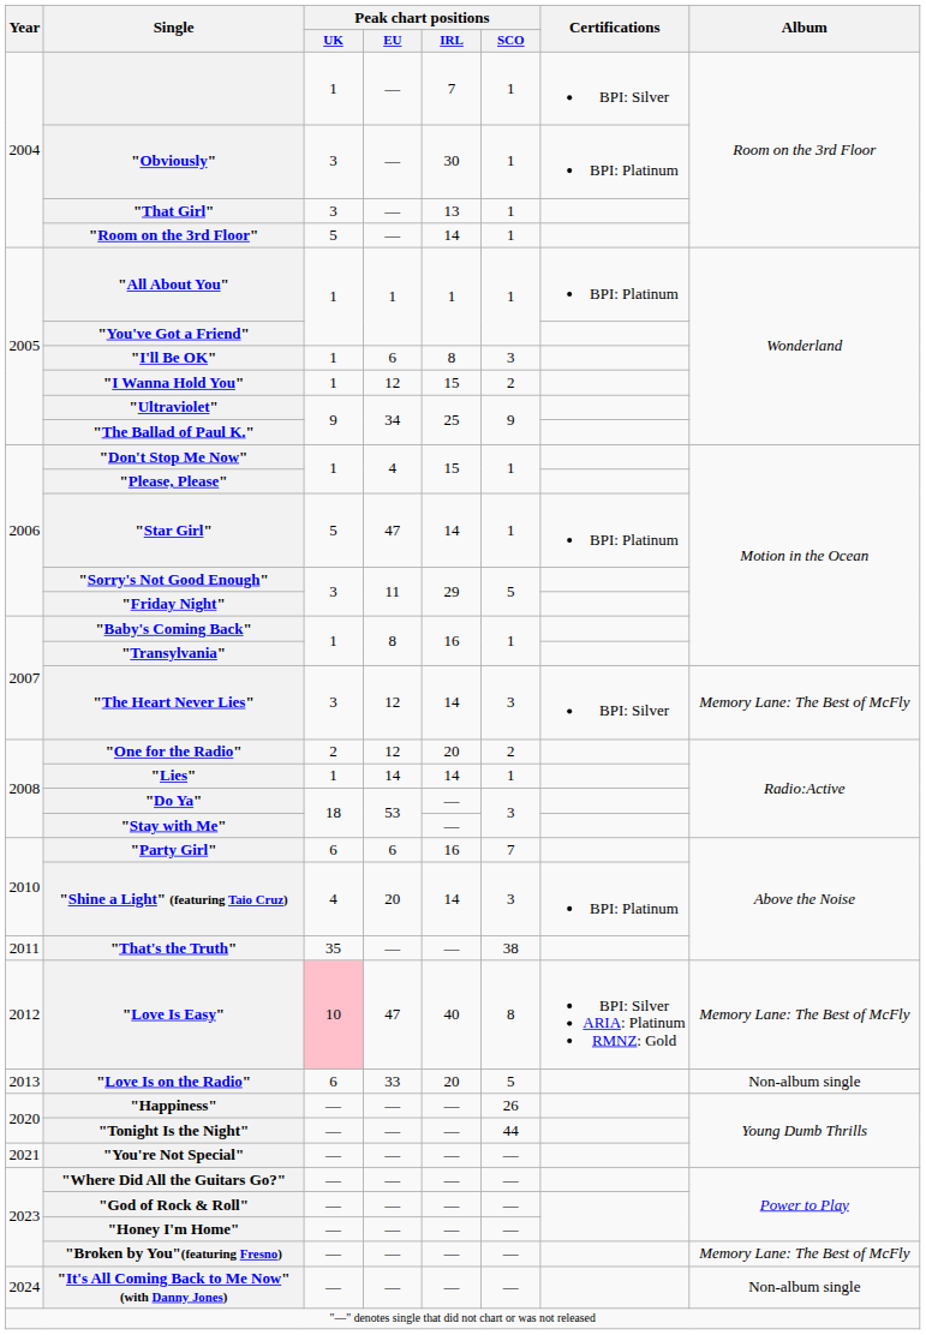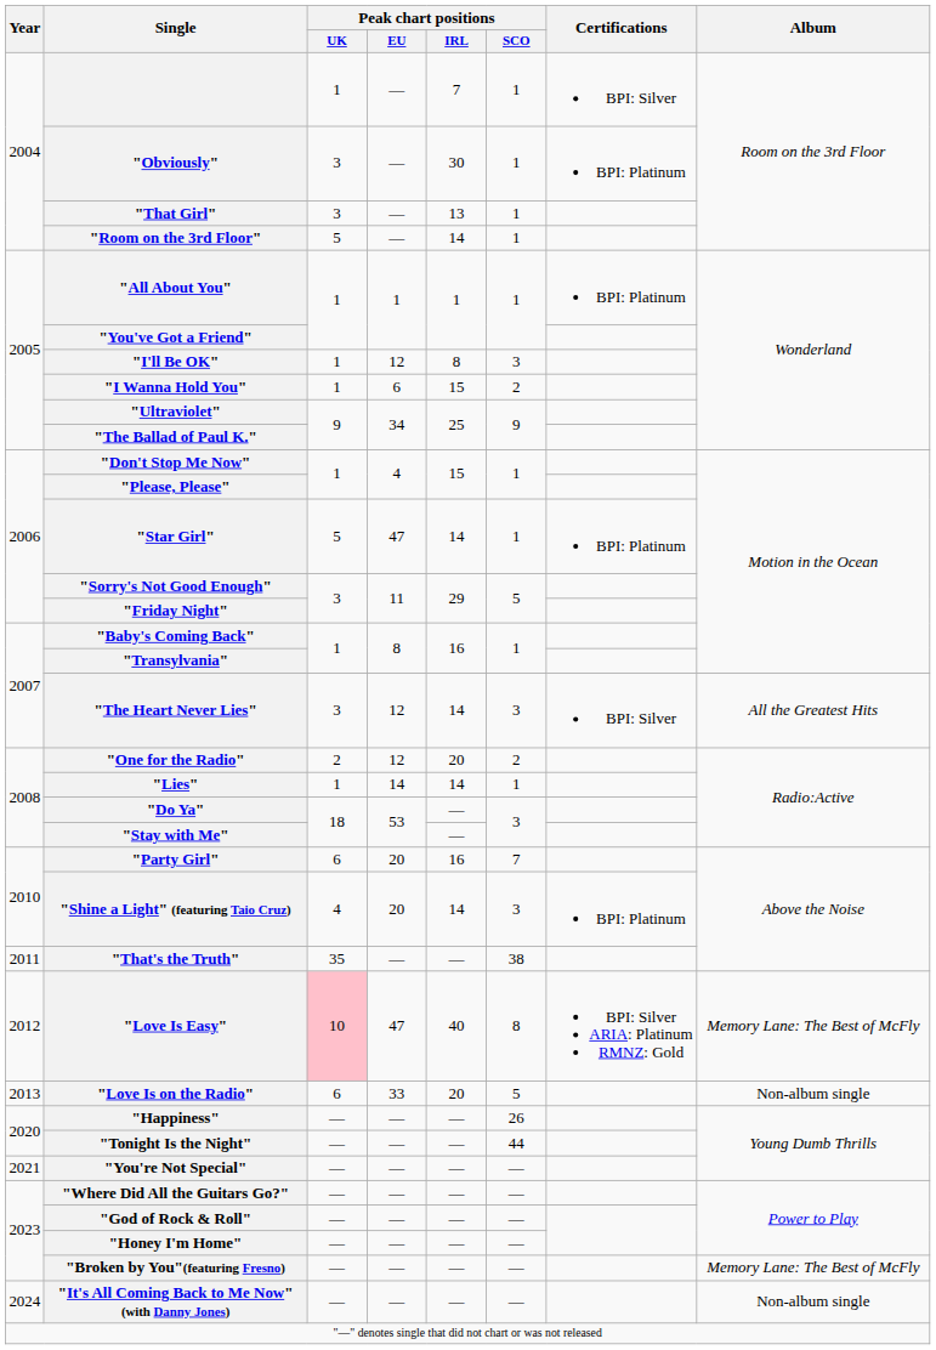"I'll Be OK" | Peak chart positions / EU: 6 -> 12
"I Wanna Hold You" | Peak chart positions / EU: 12 -> 6
"The Heart Never Lies" | Album: Memory Lane: The Best of McFly -> All the Greatest Hits
"Party Girl" | Peak chart positions / EU: 6 -> 20
